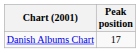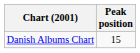Danish Albums Chart | Peak position: 17 -> 15
